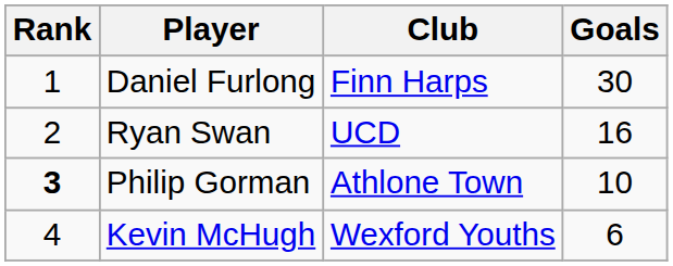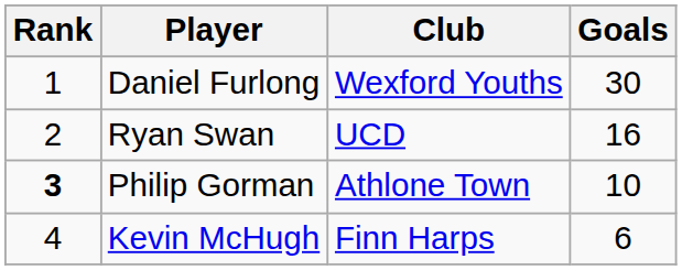Daniel Furlong | Club: Finn Harps -> Wexford Youths
Kevin McHugh | Club: Wexford Youths -> Finn Harps
